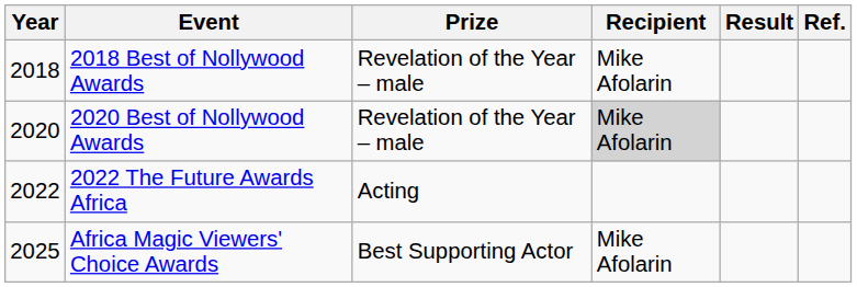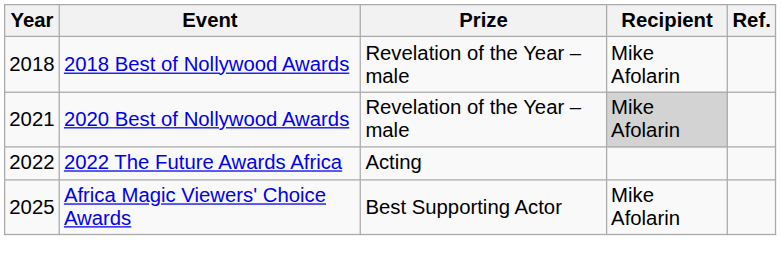- column: Result
2020 Best of Nollywood Awards | Year: 2020 -> 2021
